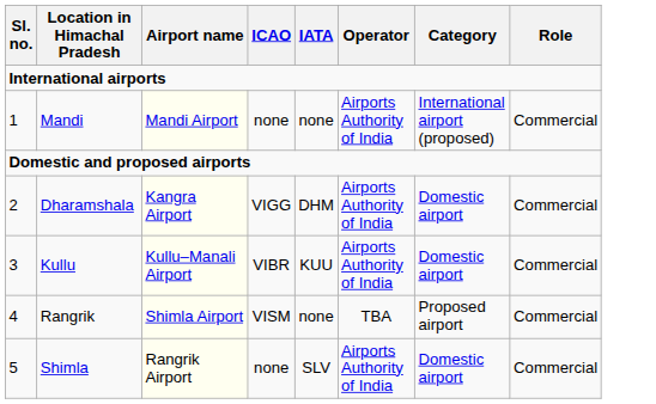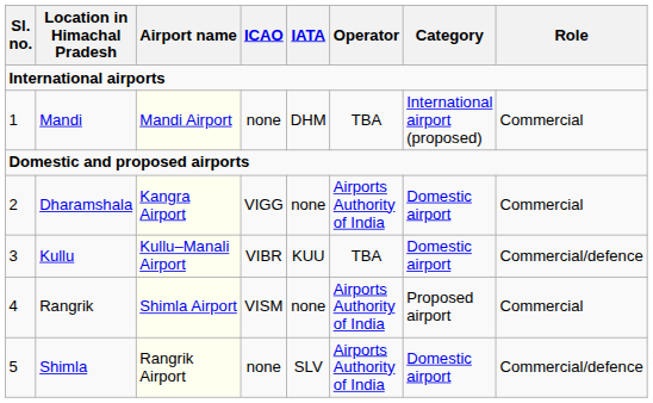Mandi | IATA: none -> DHM
Mandi | Operator: Airports Authority of India -> TBA
Dharamshala | IATA: DHM -> none
Kullu | Operator: Airports Authority of India -> TBA
Kullu | Role: Commercial -> Commercial/defence
Rangrik | Operator: TBA -> Airports Authority of India
Shimla | Role: Commercial -> Commercial/defence
